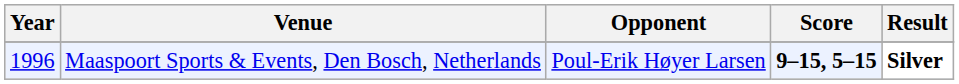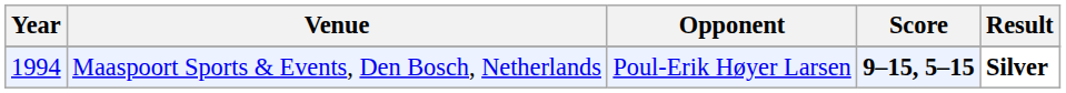Maaspoort Sports & Events, Den Bosch, Netherlands | Year: 1996 -> 1994
